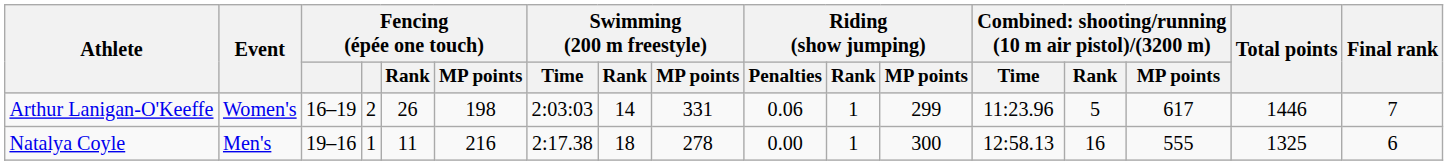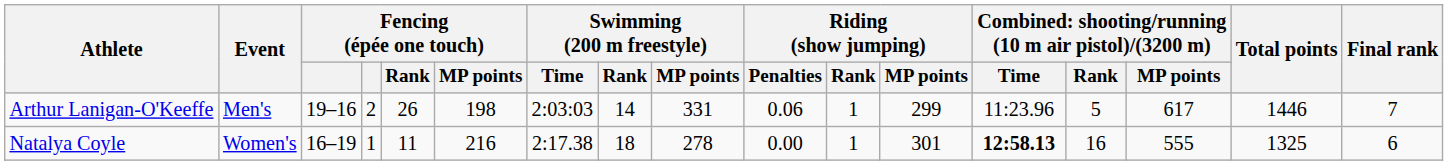Arthur Lanigan-O'Keeffe | Event: Women's -> Men's
Arthur Lanigan-O'Keeffe | column 3: 16–19 -> 19–16
Natalya Coyle | Event: Men's -> Women's
Natalya Coyle | column 3: 19–16 -> 16–19
Natalya Coyle | Riding (show jumping) / MP points: 300 -> 301
Natalya Coyle | column 13: normal -> bold
